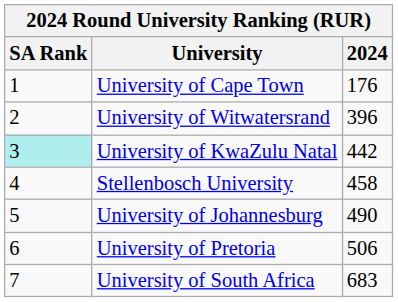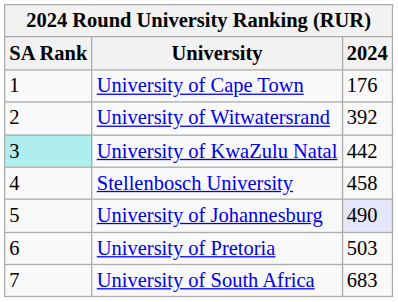University of Witwatersrand | 2024: 396 -> 392
University of Johannesburg | 2024: no background -> lavender background
University of Pretoria | 2024: 506 -> 503
